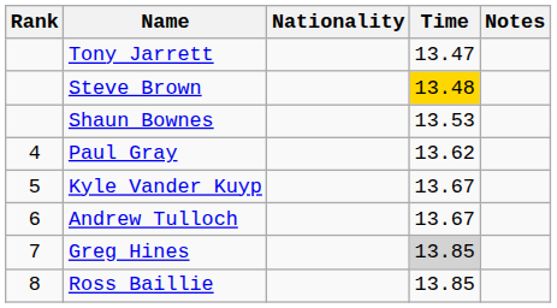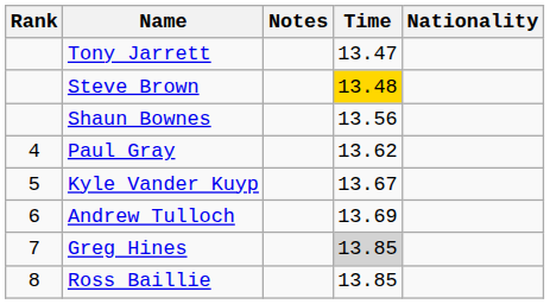columns swapped: Nationality <-> Notes
Shaun Bownes | Time: 13.53 -> 13.56
Andrew Tulloch | Time: 13.67 -> 13.69
